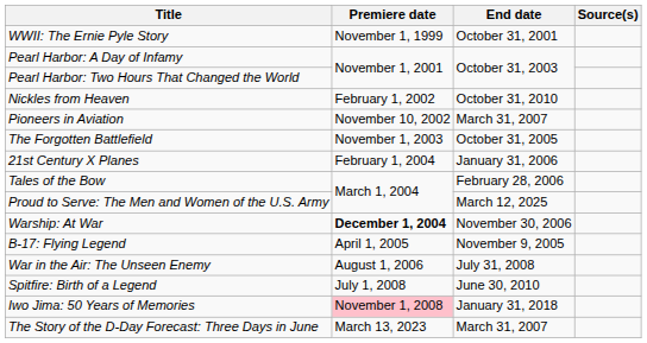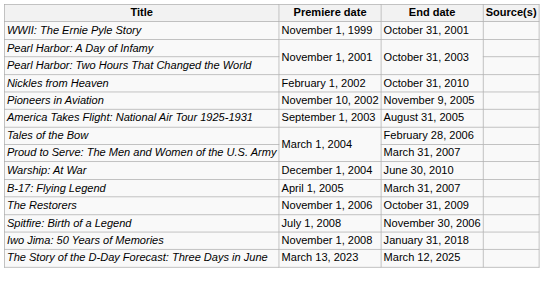Pioneers in Aviation | End date: March 31, 2007 -> November 9, 2005
+ row: America Takes Flight: National Air Tour 1925-1931 | September 1, 2003 | August 31, 2005
- row: The Forgotten Battlefield | November 1, 2003 | October 31, 2005
- row: 21st Century X Planes | February 1, 2004 | January 31, 2006
Proud to Serve: The Men and Women of the U.S. Army | End date: March 12, 2025 -> March 31, 2007
Warship: At War | Premiere date: bold -> normal
Warship: At War | End date: November 30, 2006 -> June 30, 2010
B-17: Flying Legend | End date: November 9, 2005 -> March 31, 2007
- row: War in the Air: The Unseen Enemy | August 1, 2006 | July 31, 2008
+ row: The Restorers | November 1, 2006 | October 31, 2009
Spitfire: Birth of a Legend | End date: June 30, 2010 -> November 30, 2006
Iwo Jima: 50 Years of Memories | Premiere date: pink background -> no background
The Story of the D-Day Forecast: Three Days in June | End date: March 31, 2007 -> March 12, 2025
